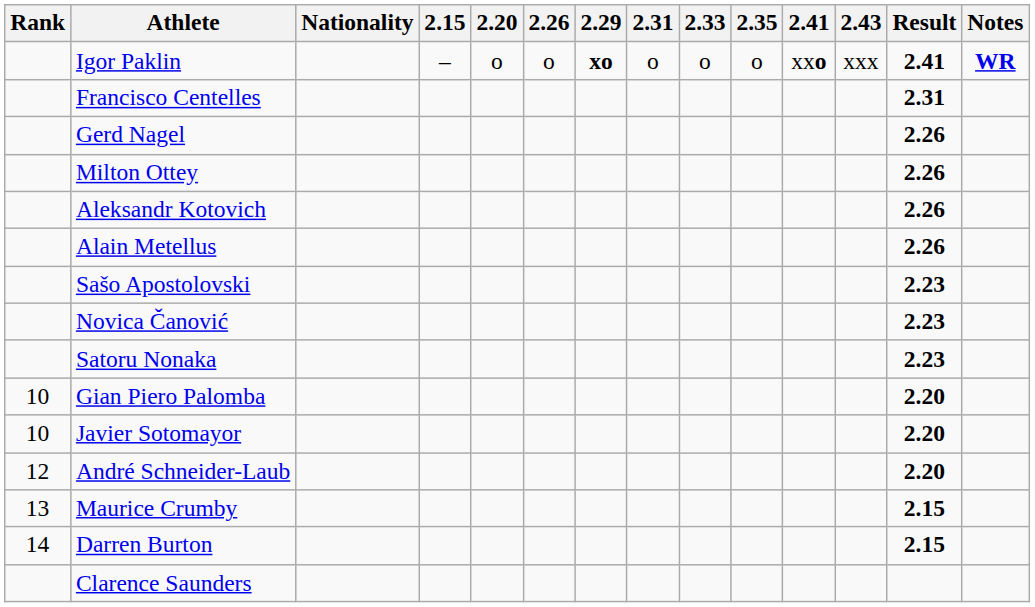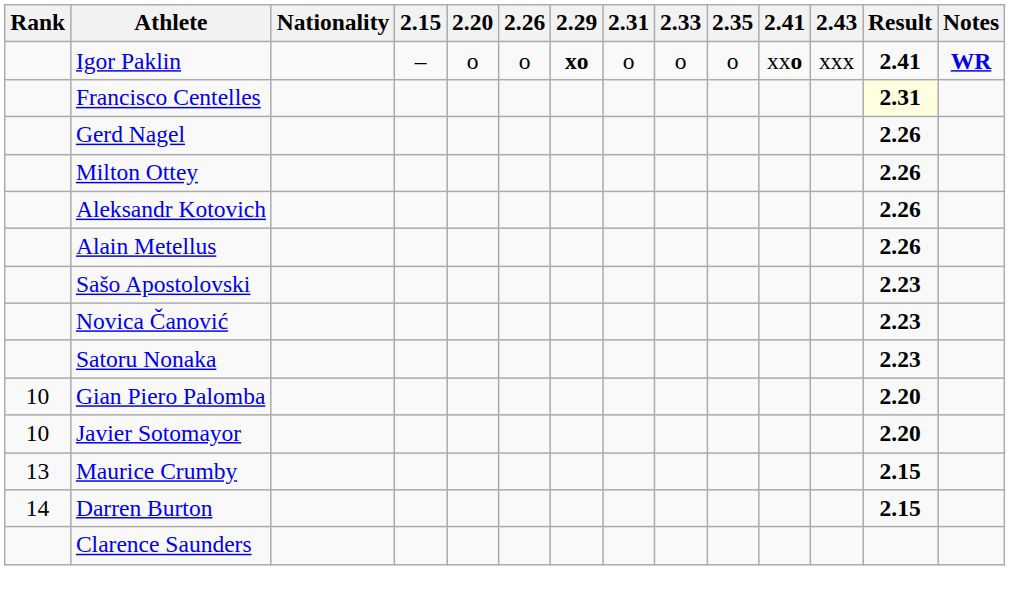Francisco Centelles | Result: no background -> lightyellow background
- row: 12 | André Schneider-Laub | 2.20
